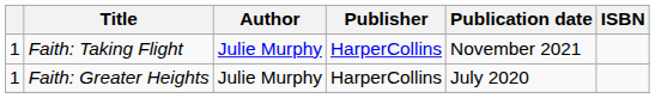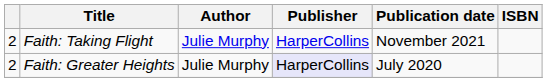Faith: Taking Flight | column 1: 1 -> 2
Faith: Greater Heights | column 1: 1 -> 2
Faith: Greater Heights | Publisher: no background -> lavender background
